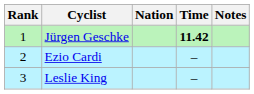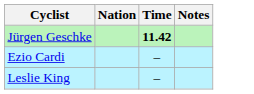- column: Rank | 1 | 2 | 3
